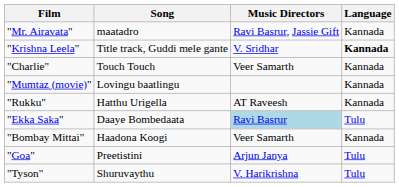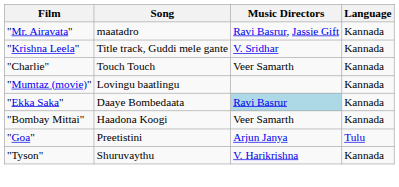"Krishna Leela" | Language: bold -> normal
- row: "Rukku" | Hatthu Urigella | AT Raveesh | Kannada
"Ekka Saka" | Language: Tulu -> Kannada
"Tyson" | Language: Tulu -> Kannada
